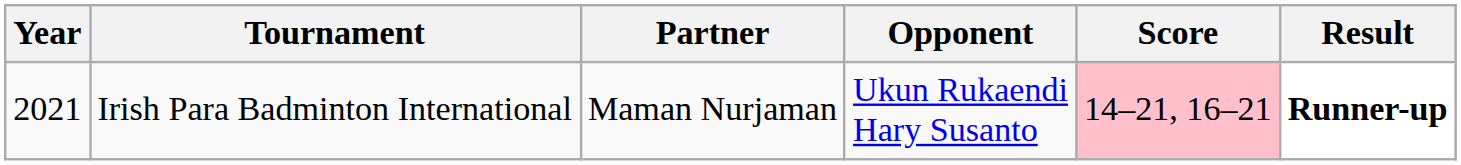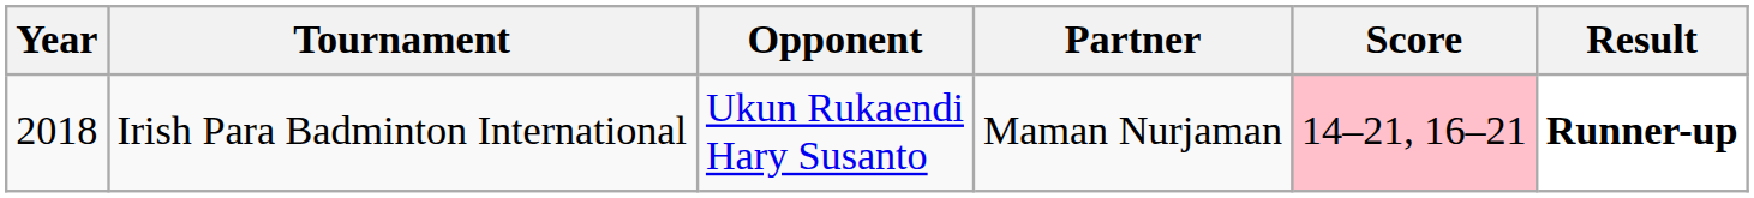columns swapped: Partner <-> Opponent
Irish Para Badminton International | Year: 2021 -> 2018
